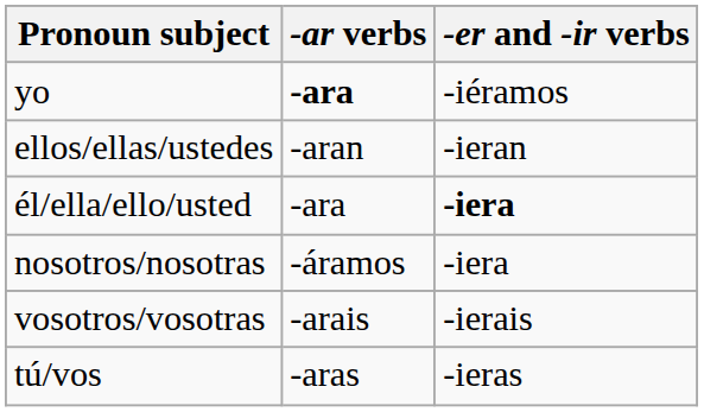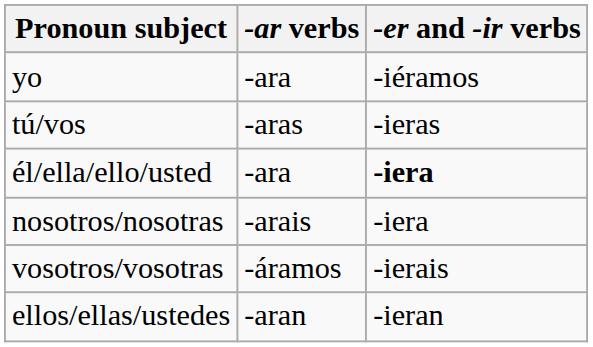yo | -ar verbs: bold -> normal
rows swapped: tú/vos <-> ellos/ellas/ustedes
nosotros/nosotras | -ar verbs: -áramos -> -arais
vosotros/vosotras | -ar verbs: -arais -> -áramos
